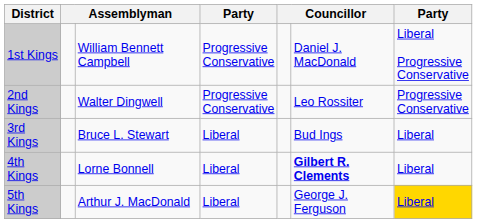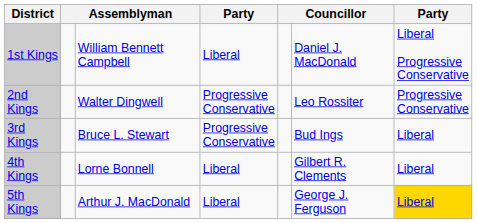1st Kings | column 4: Progressive Conservative -> Liberal
3rd Kings | column 4: Liberal -> Progressive Conservative
4th Kings | column 6: bold -> normal
